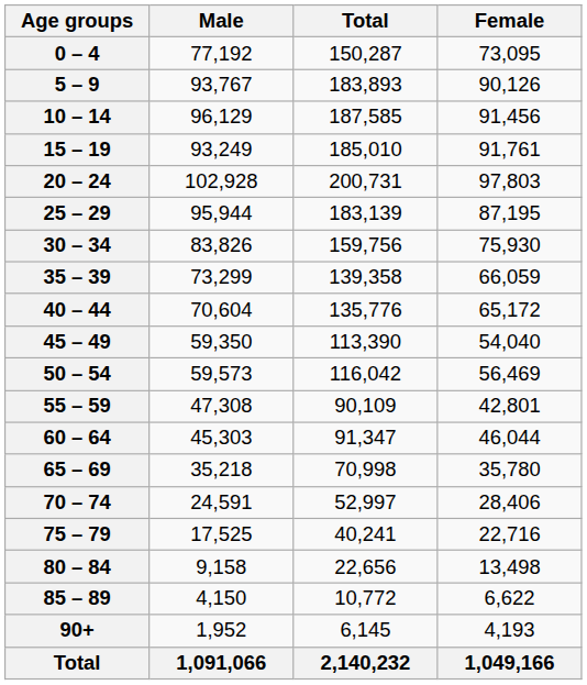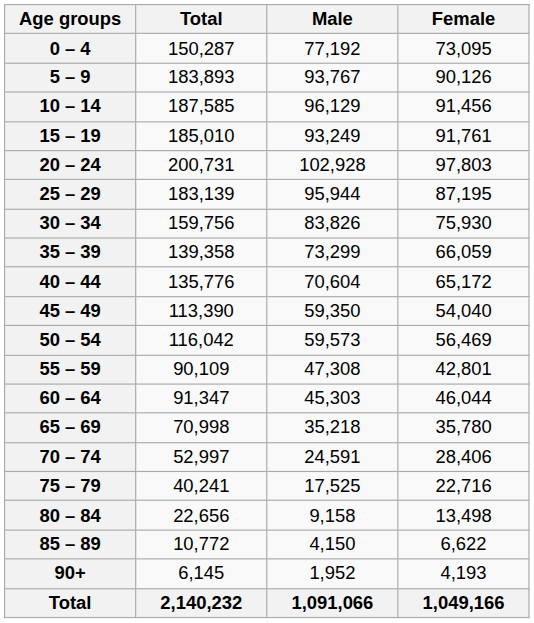columns swapped: Total <-> Male
